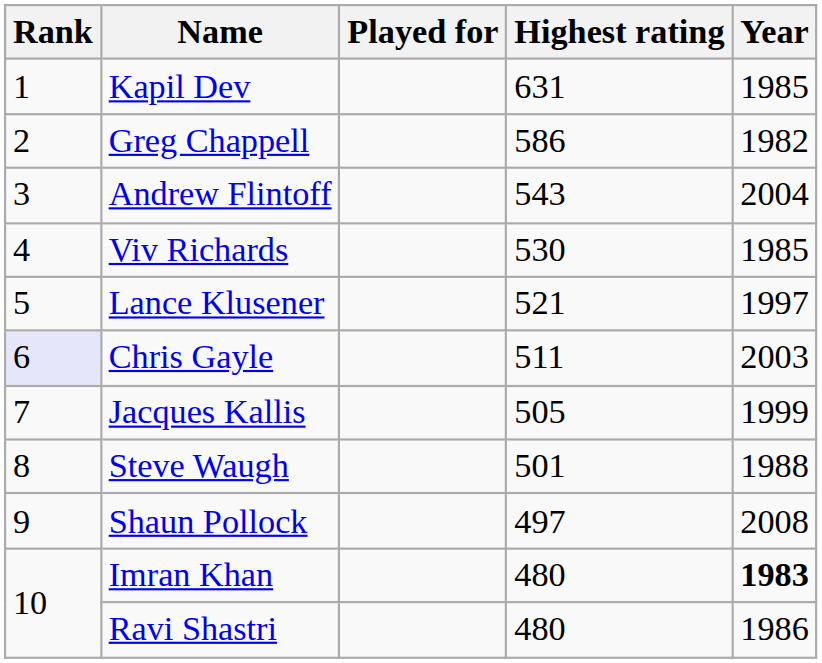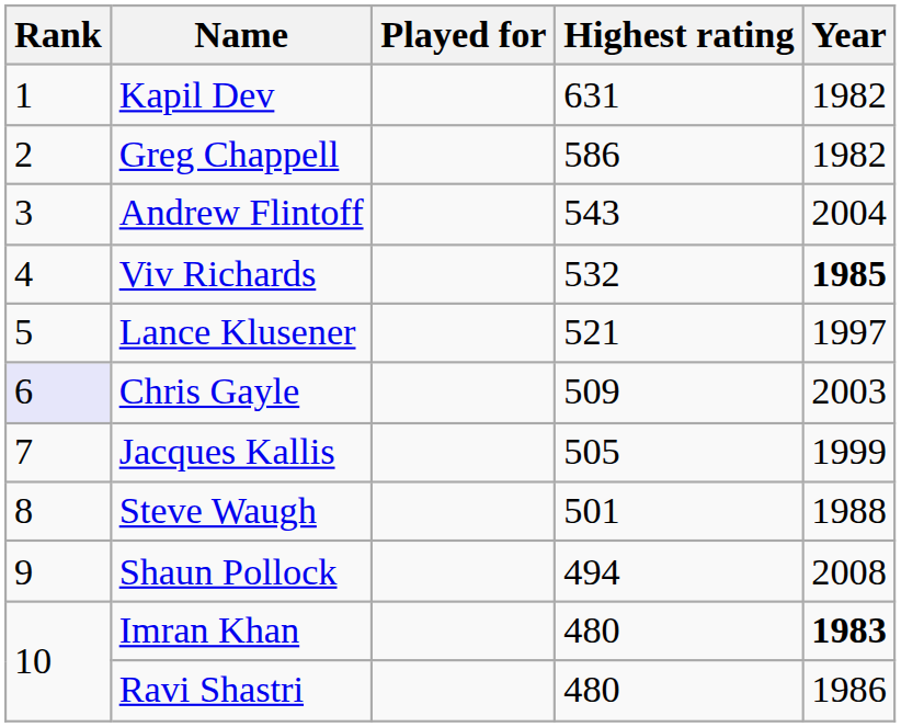Kapil Dev | Year: 1985 -> 1982
Viv Richards | Highest rating: 530 -> 532
Viv Richards | Year: normal -> bold
Chris Gayle | Highest rating: 511 -> 509
Shaun Pollock | Highest rating: 497 -> 494
